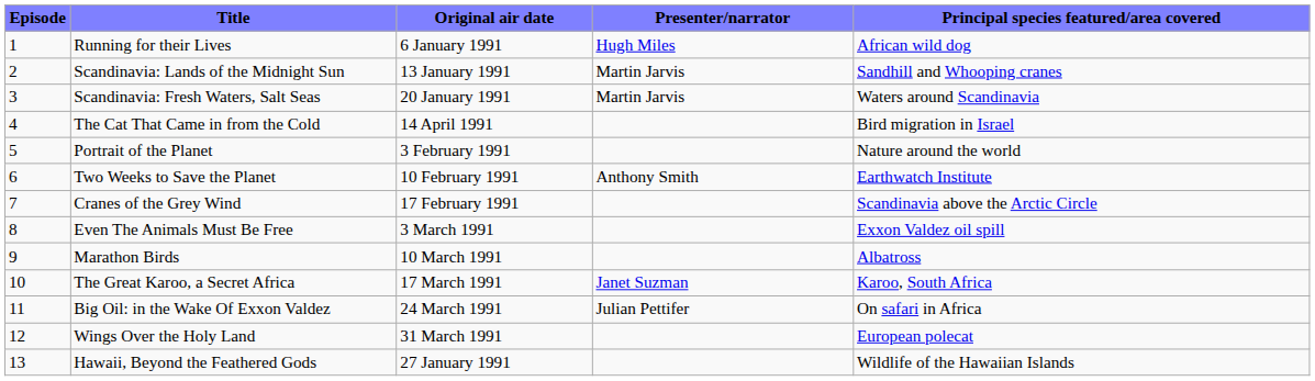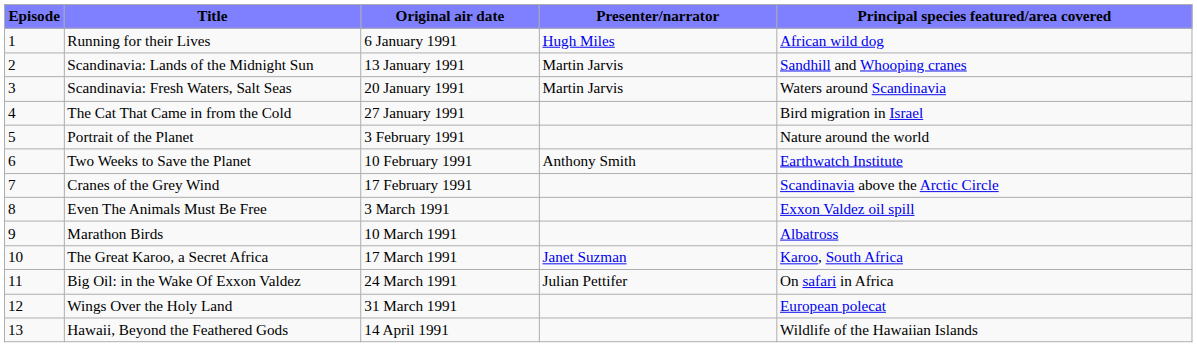The Cat That Came in from the Cold | Original air date: 14 April 1991 -> 27 January 1991
Hawaii, Beyond the Feathered Gods | Original air date: 27 January 1991 -> 14 April 1991
